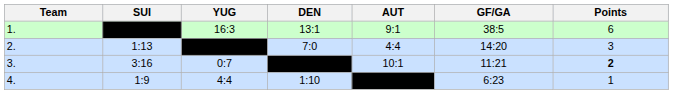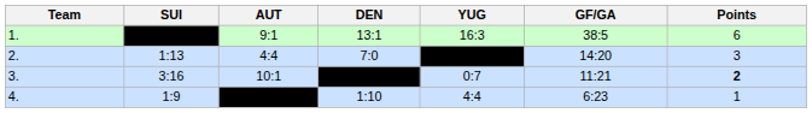columns swapped: YUG <-> AUT
